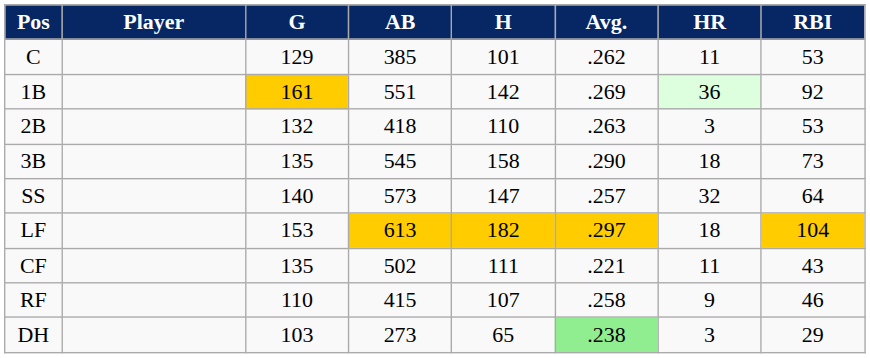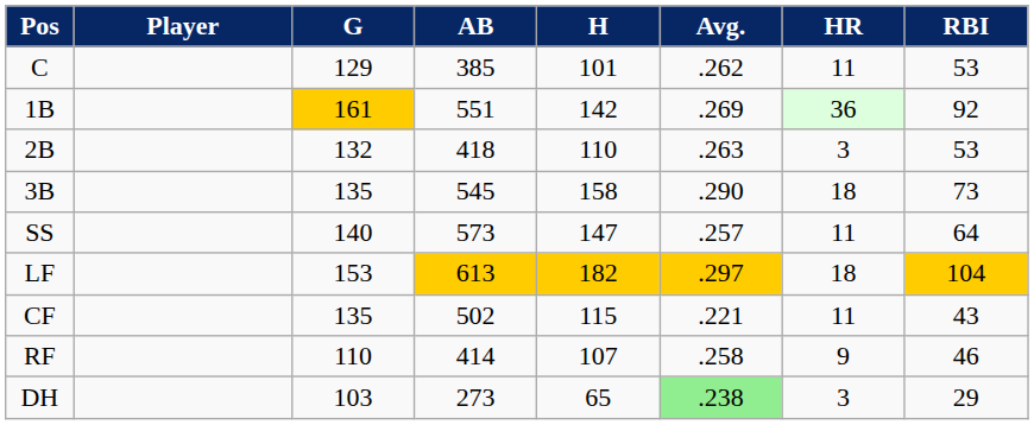SS | HR: 32 -> 11
CF | H: 111 -> 115
RF | AB: 415 -> 414
